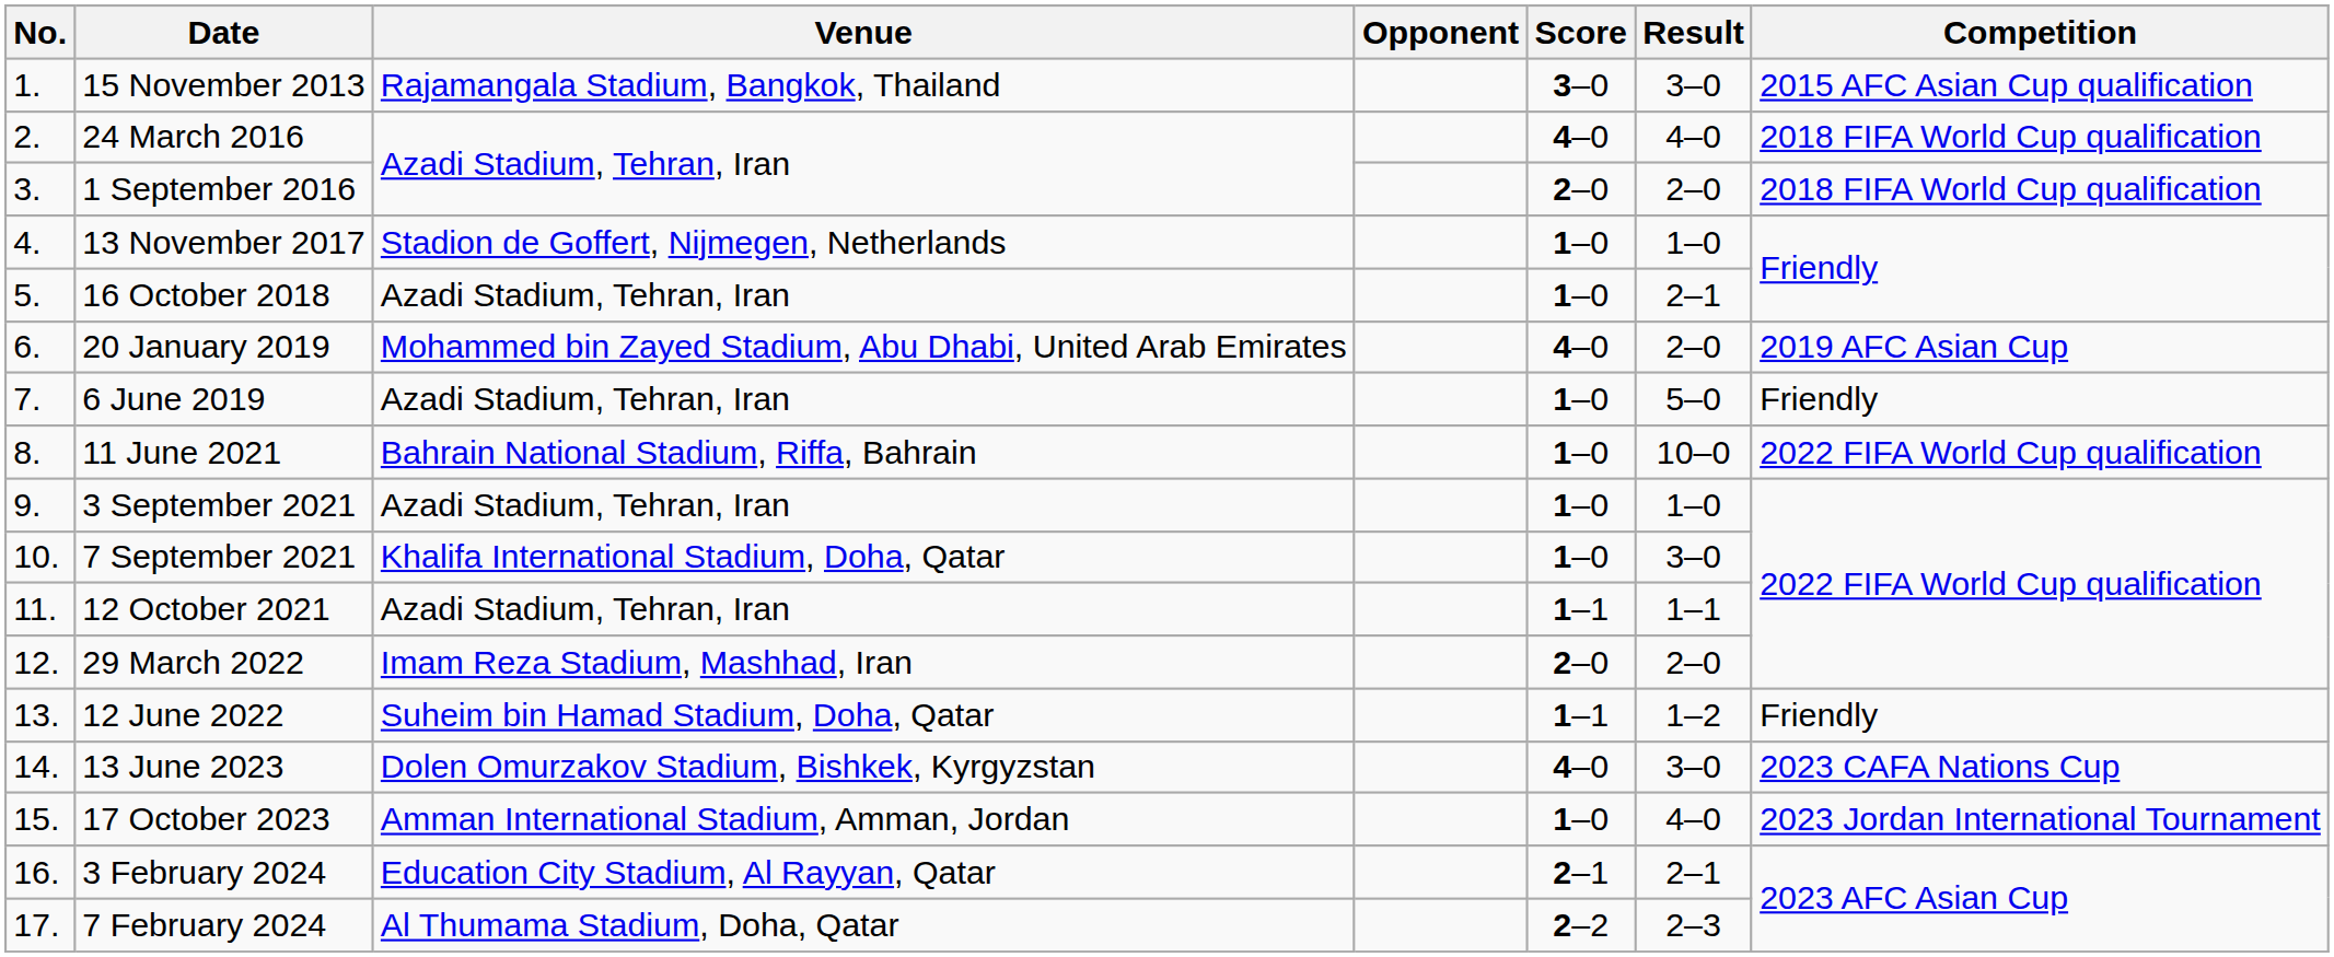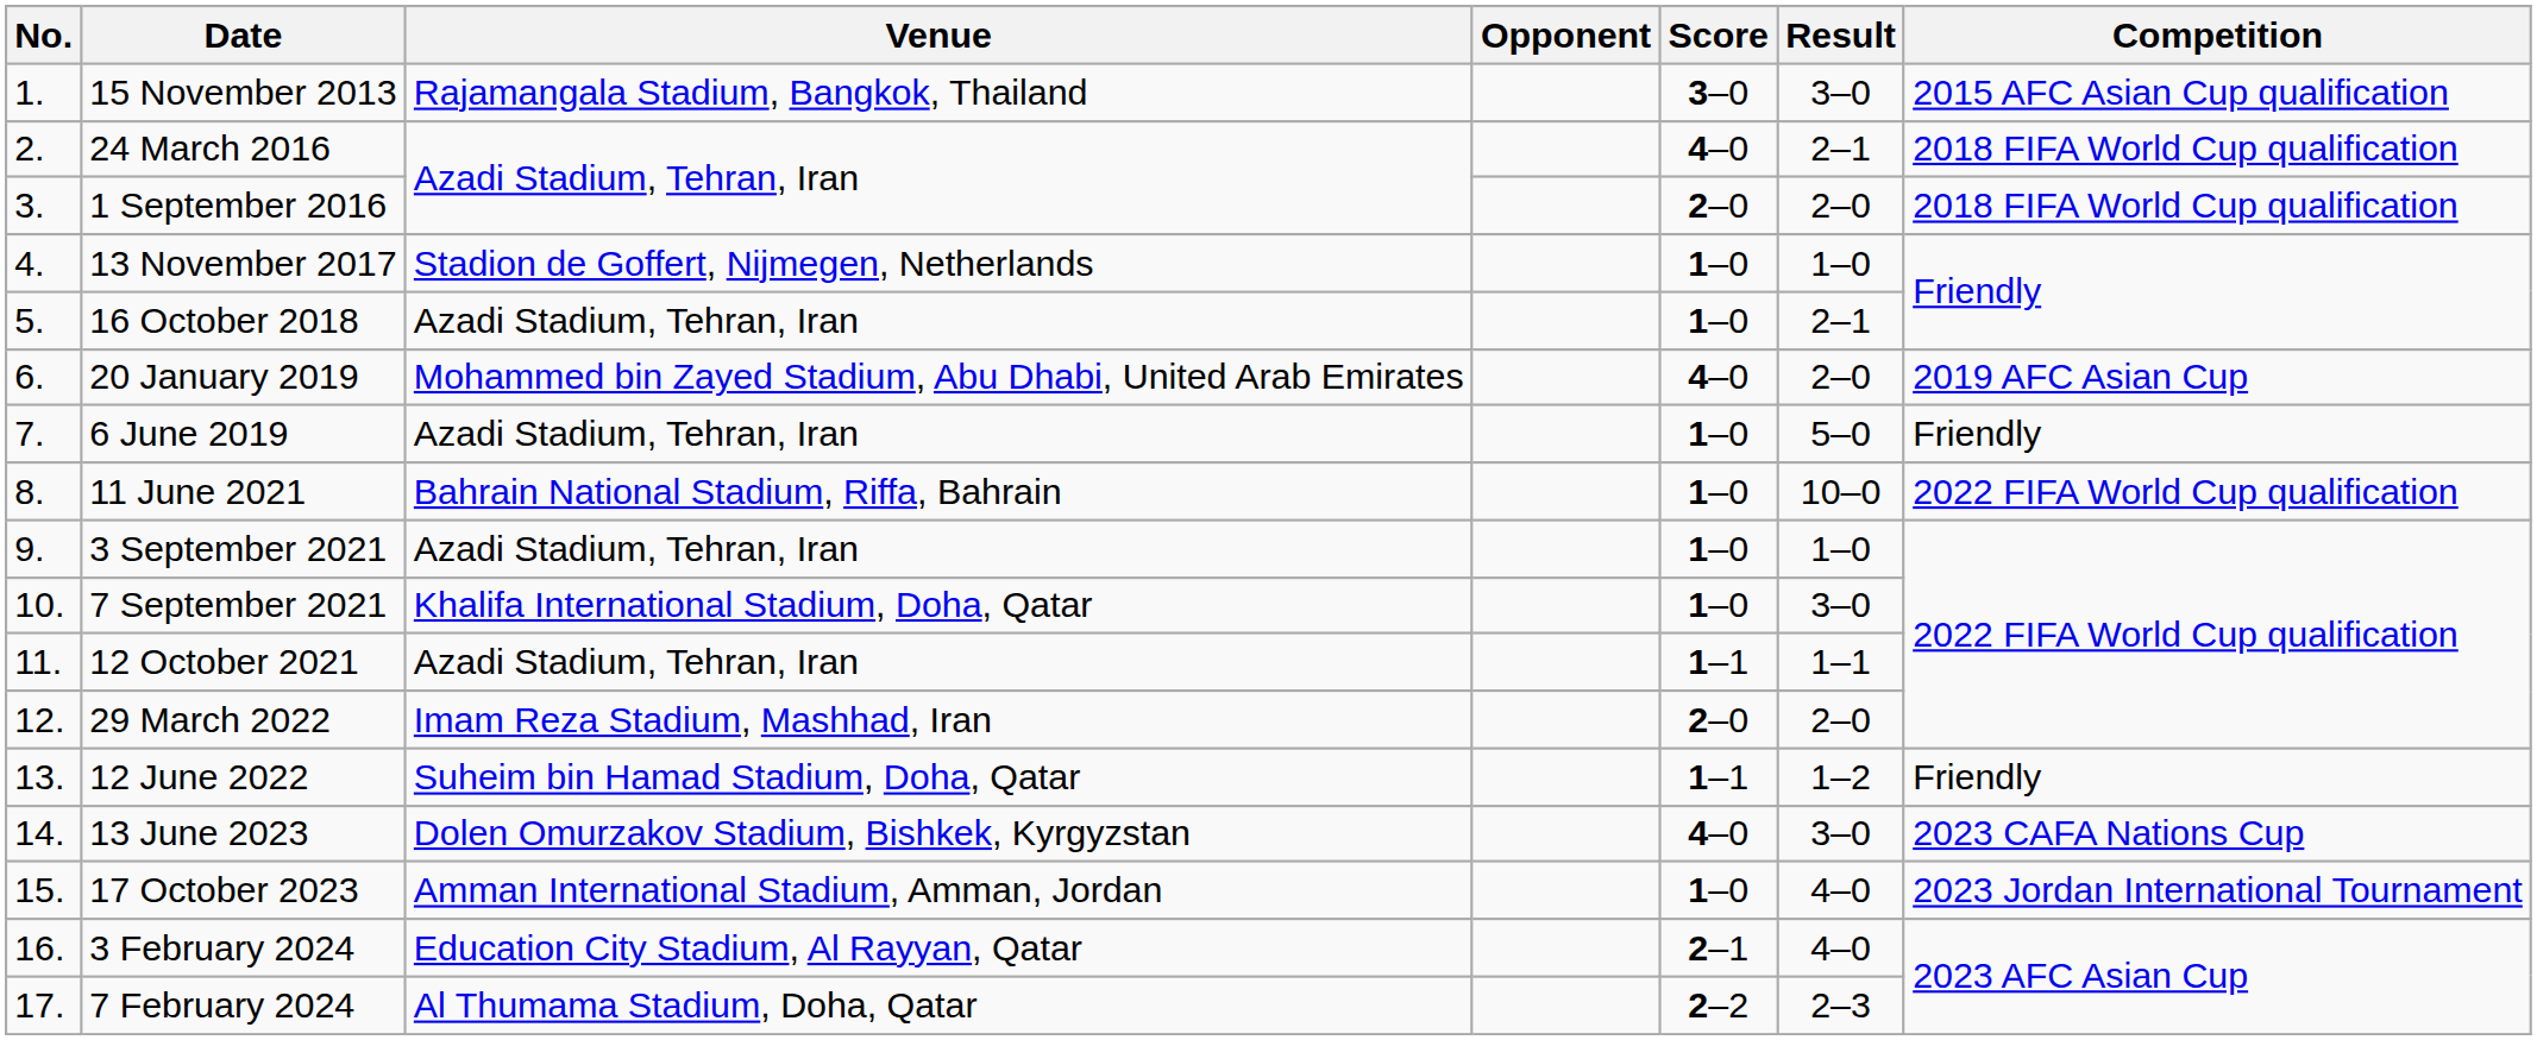24 March 2016 | Result: 4–0 -> 2–1
3 February 2024 | Result: 2–1 -> 4–0
